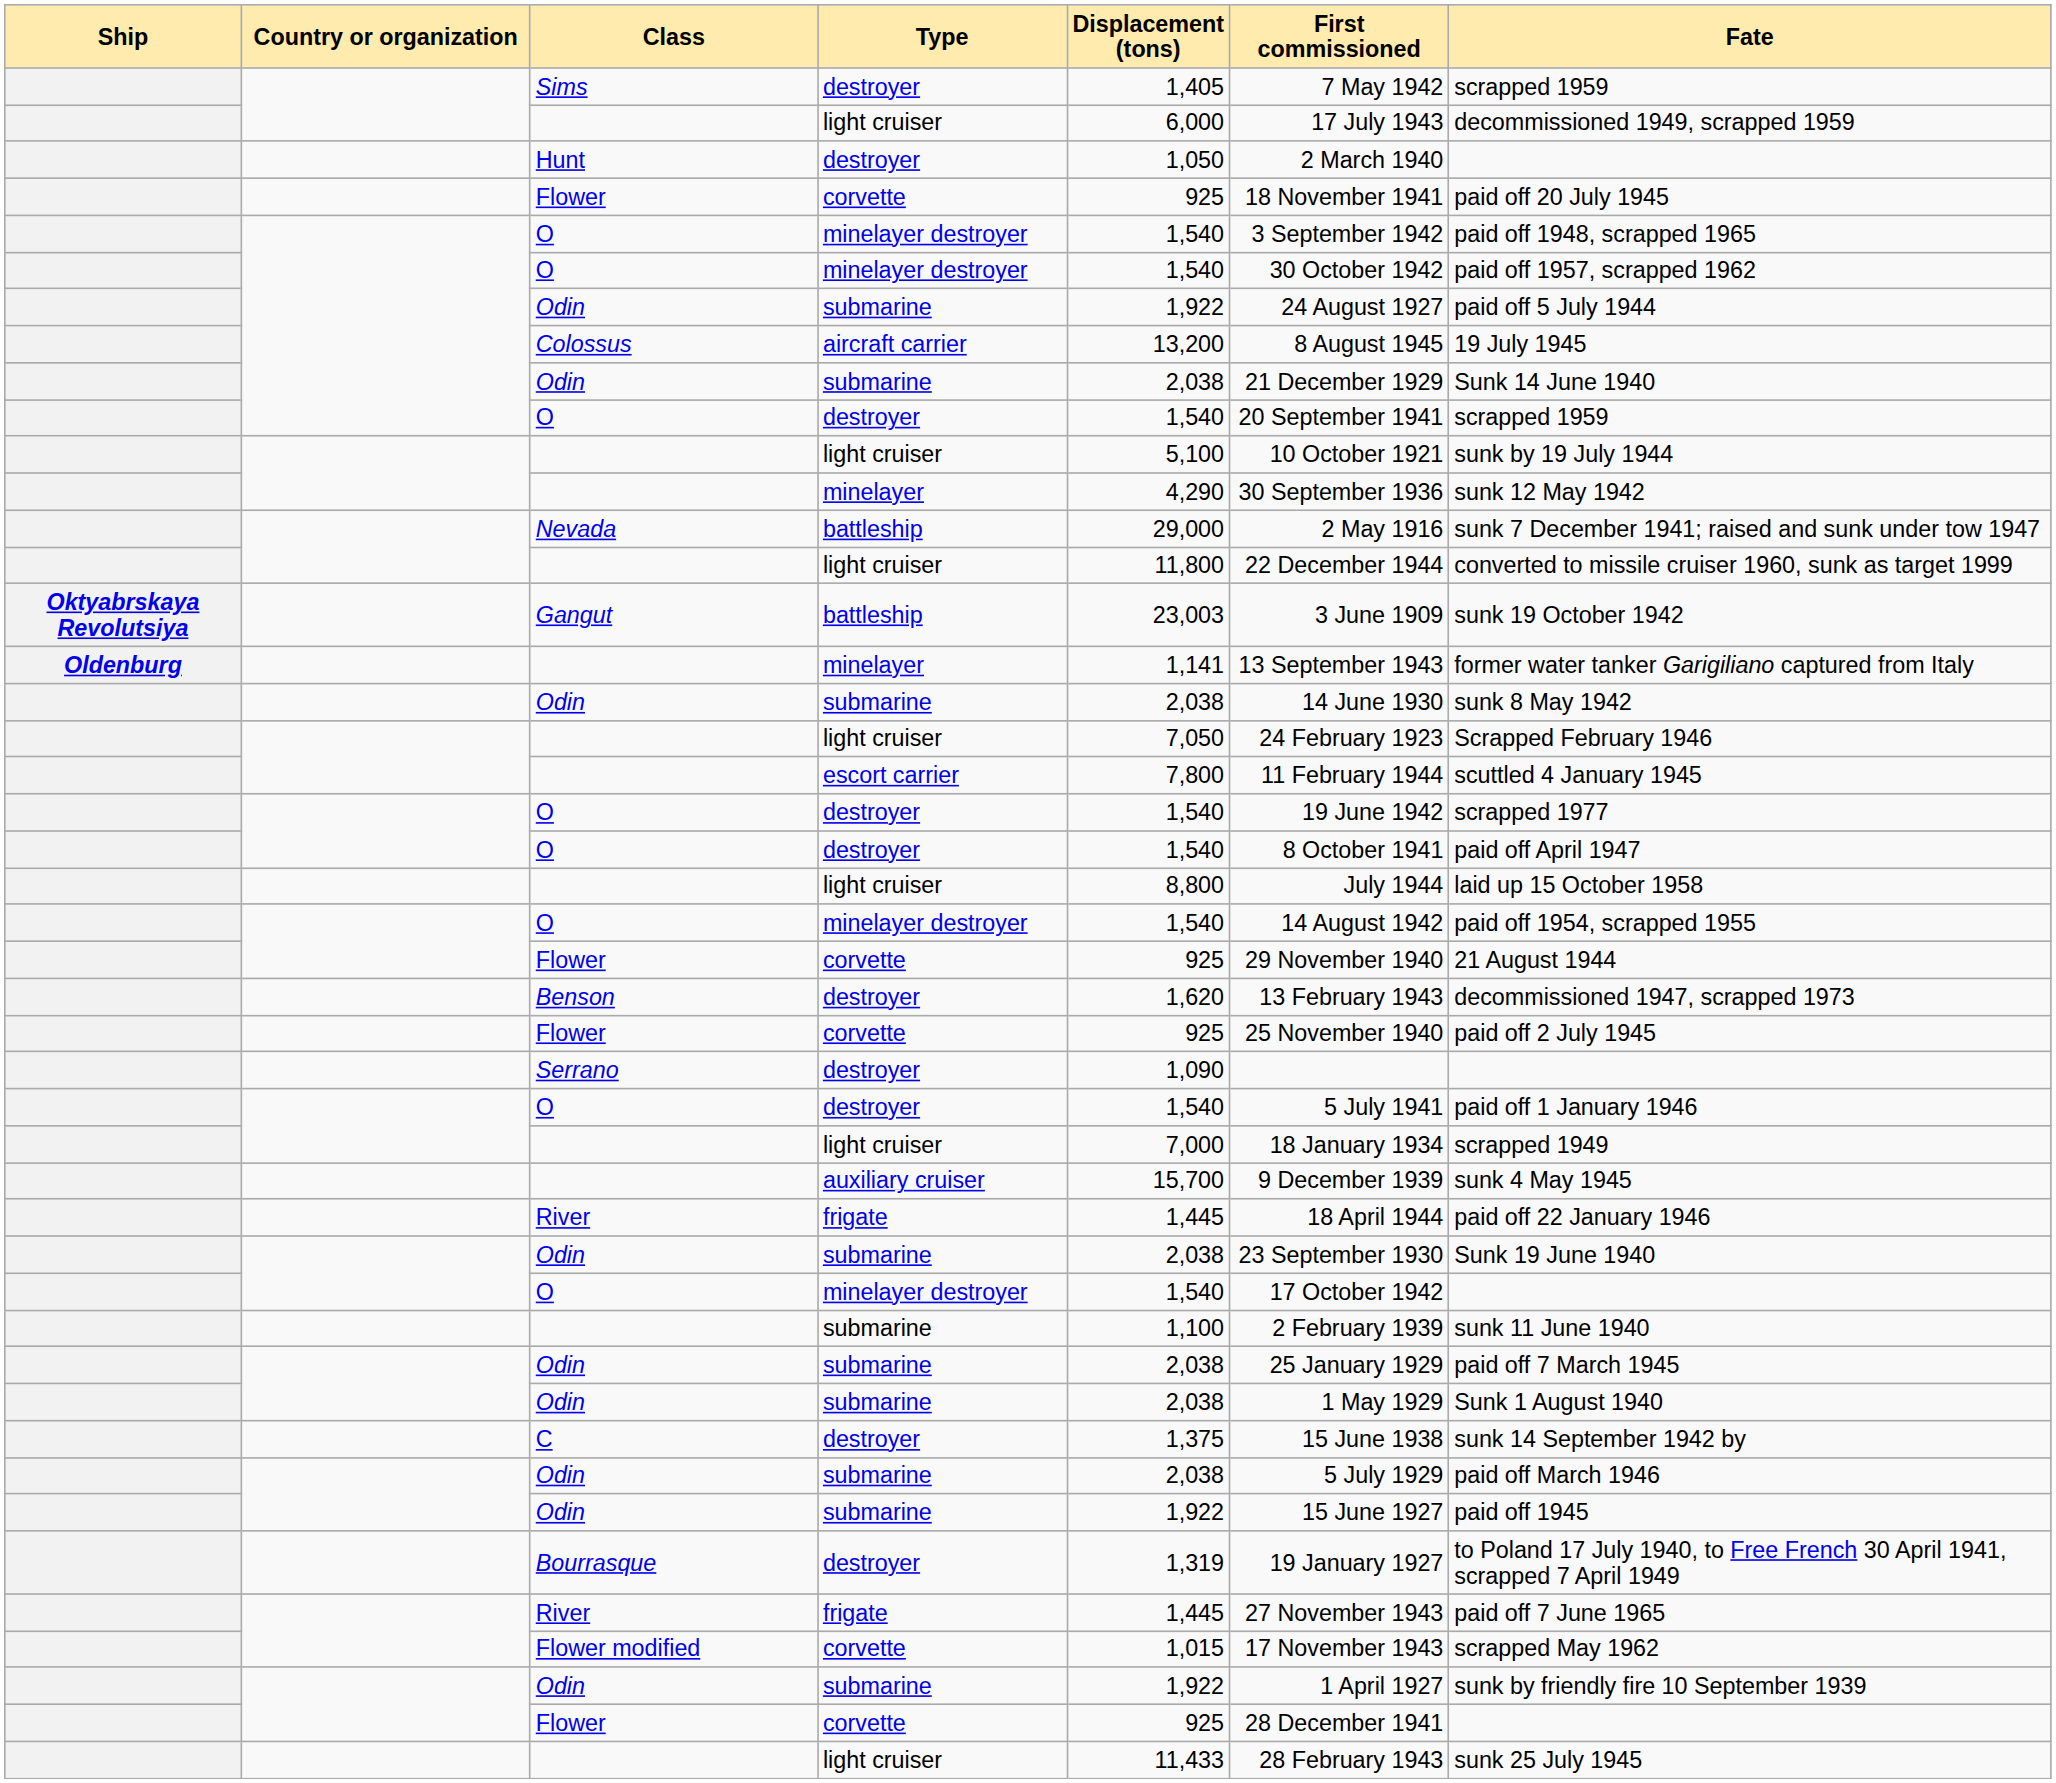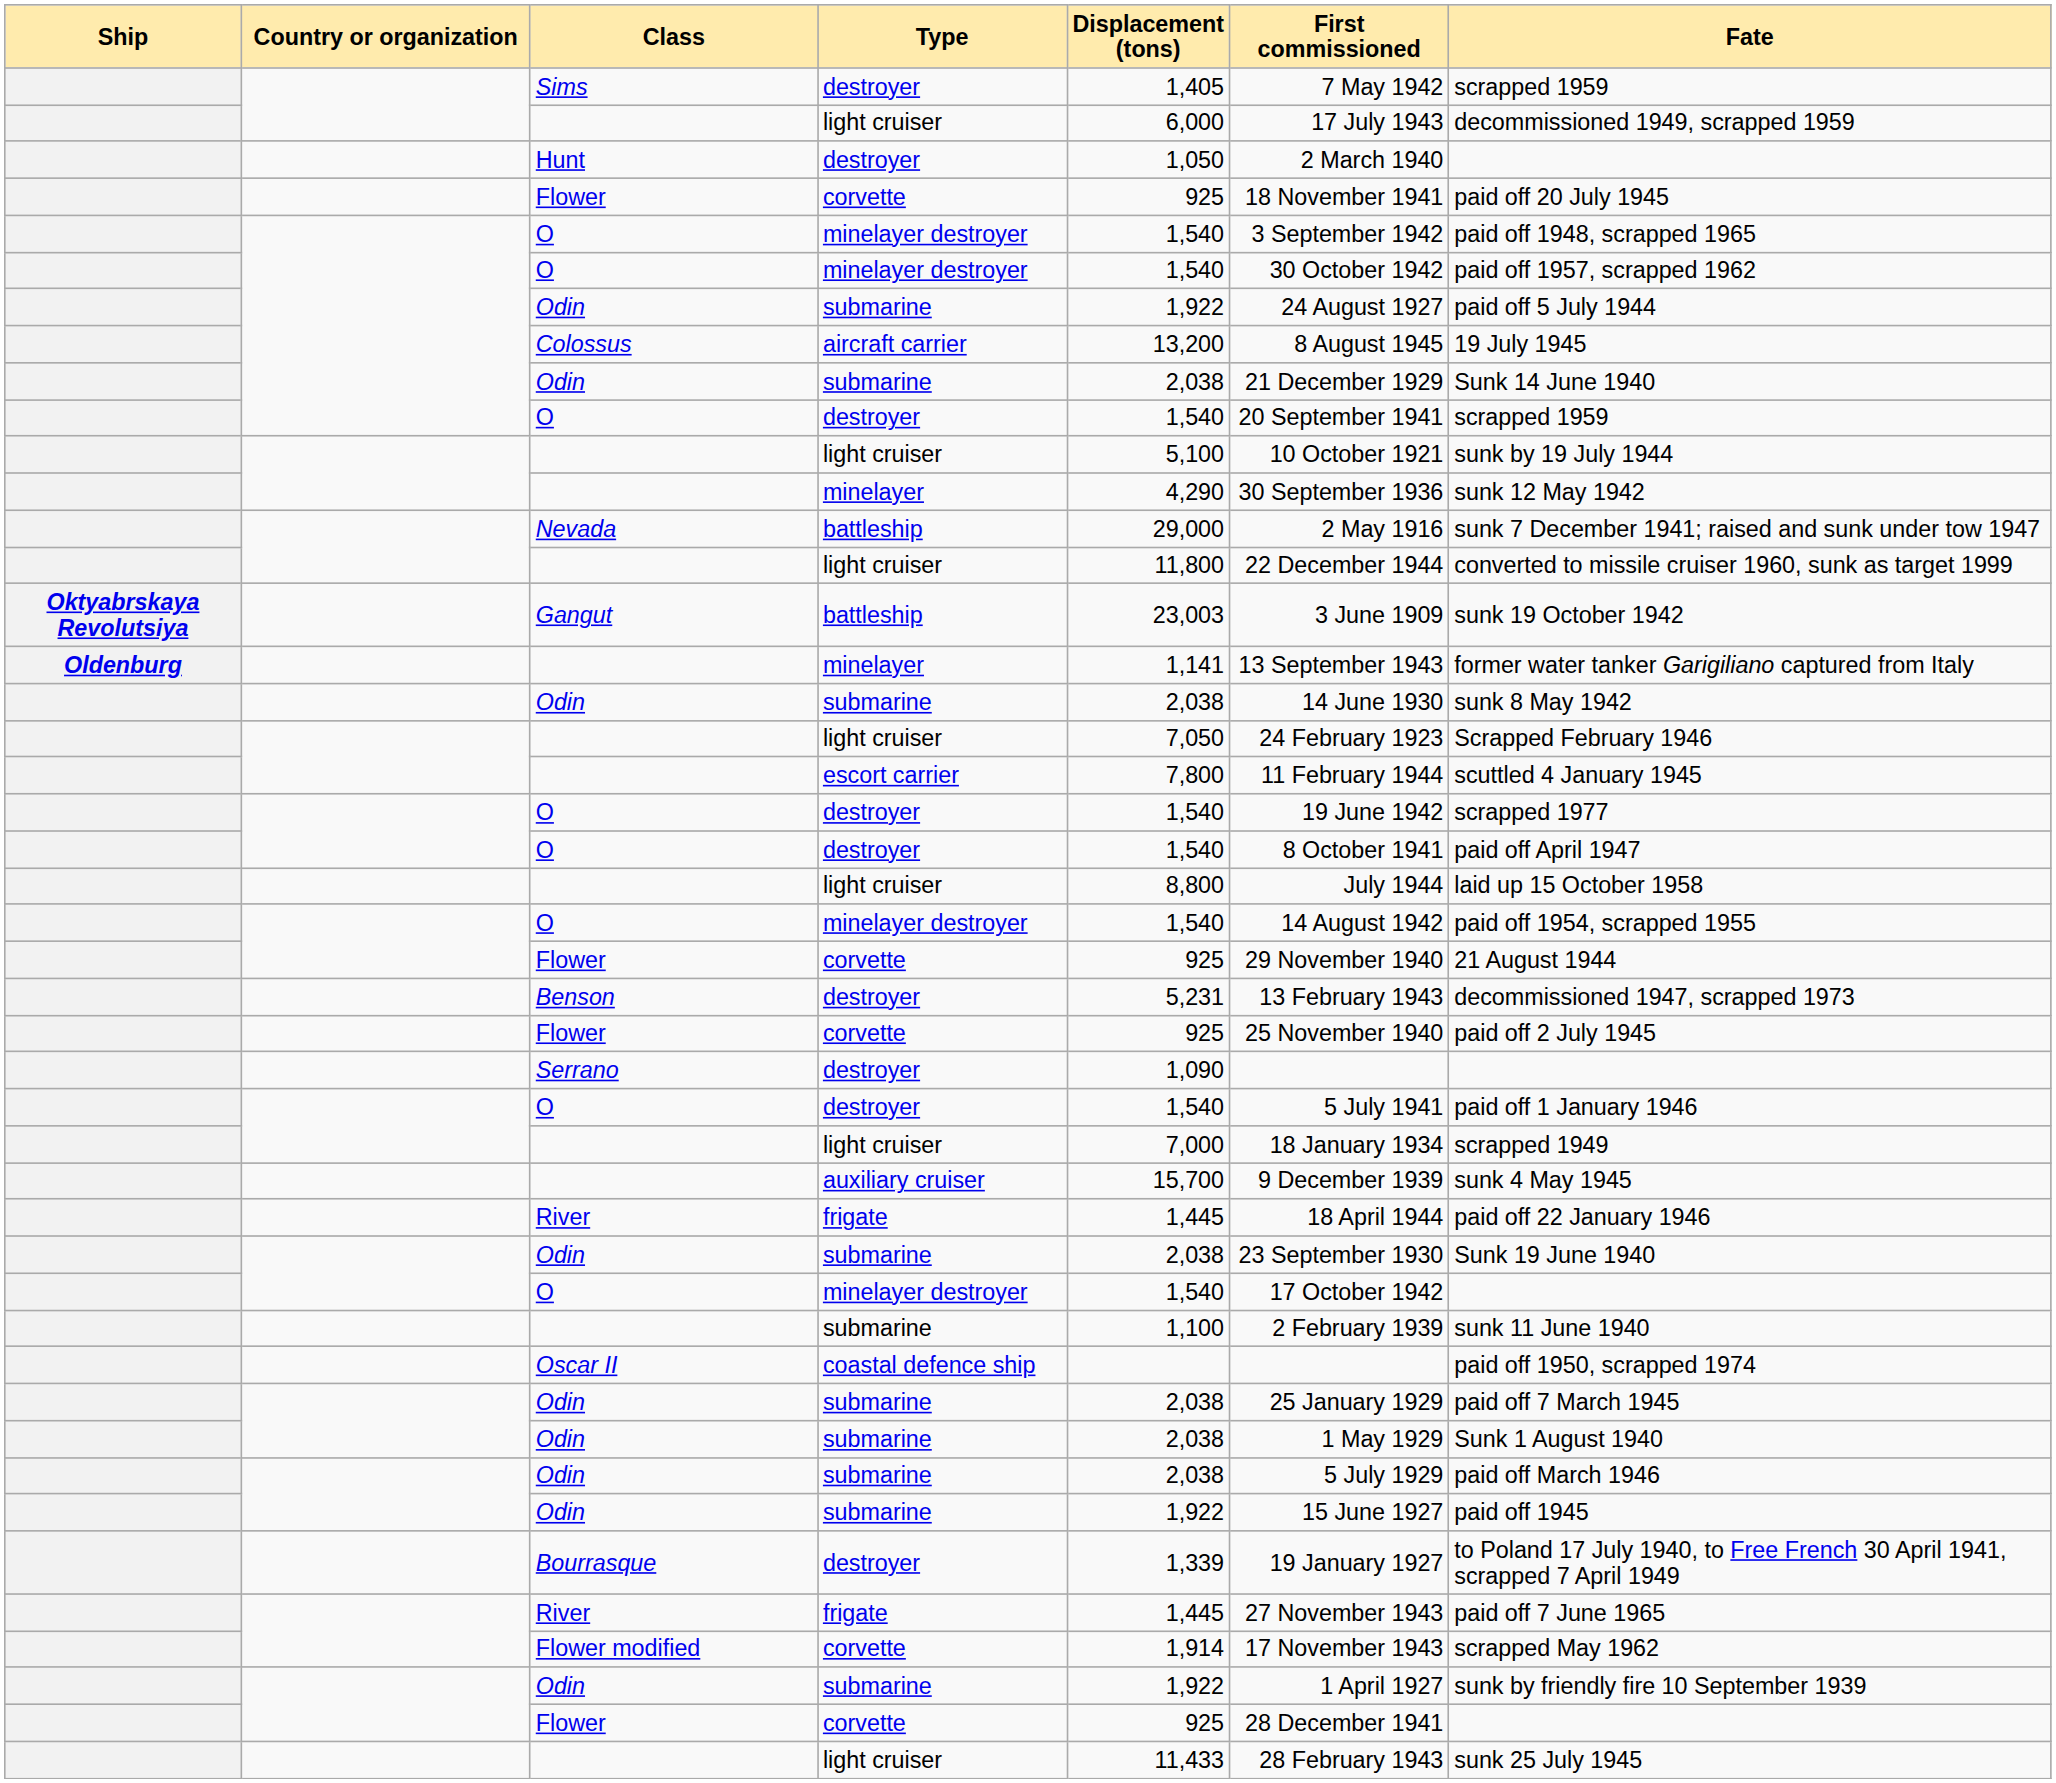Benson | Displacement (tons): 1,620 -> 5,231
+ row: Oscar II | coastal defence ship | paid off 1950, scrapped 1974
- row: C | destroyer | 1,375 | 15 June 1938 | sunk 14 September 1942 by
Bourrasque | Displacement (tons): 1,319 -> 1,339
Flower modified | Displacement (tons): 1,015 -> 1,914
